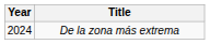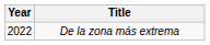De la zona más extrema | Year: 2024 -> 2022
